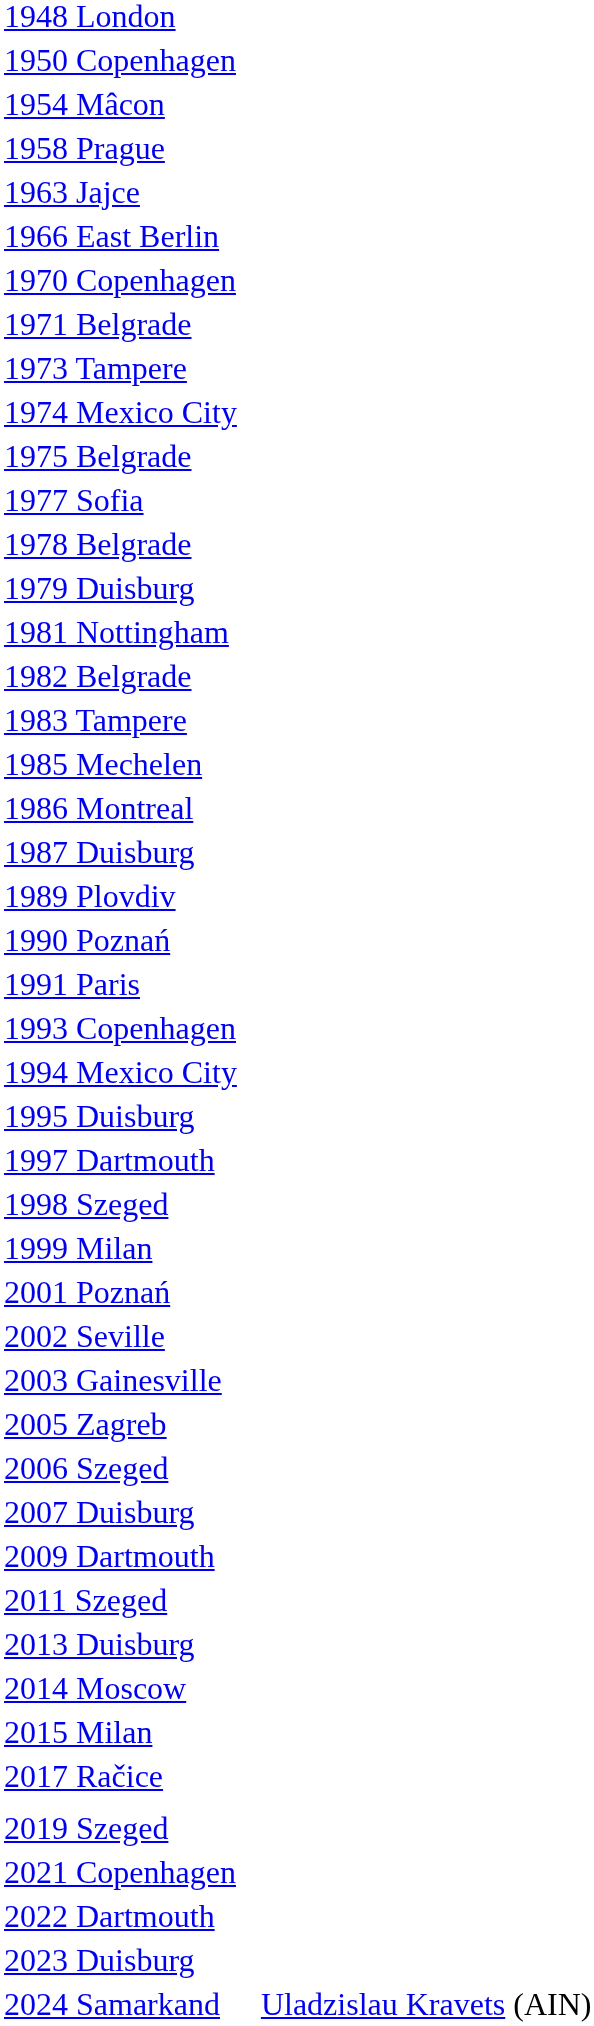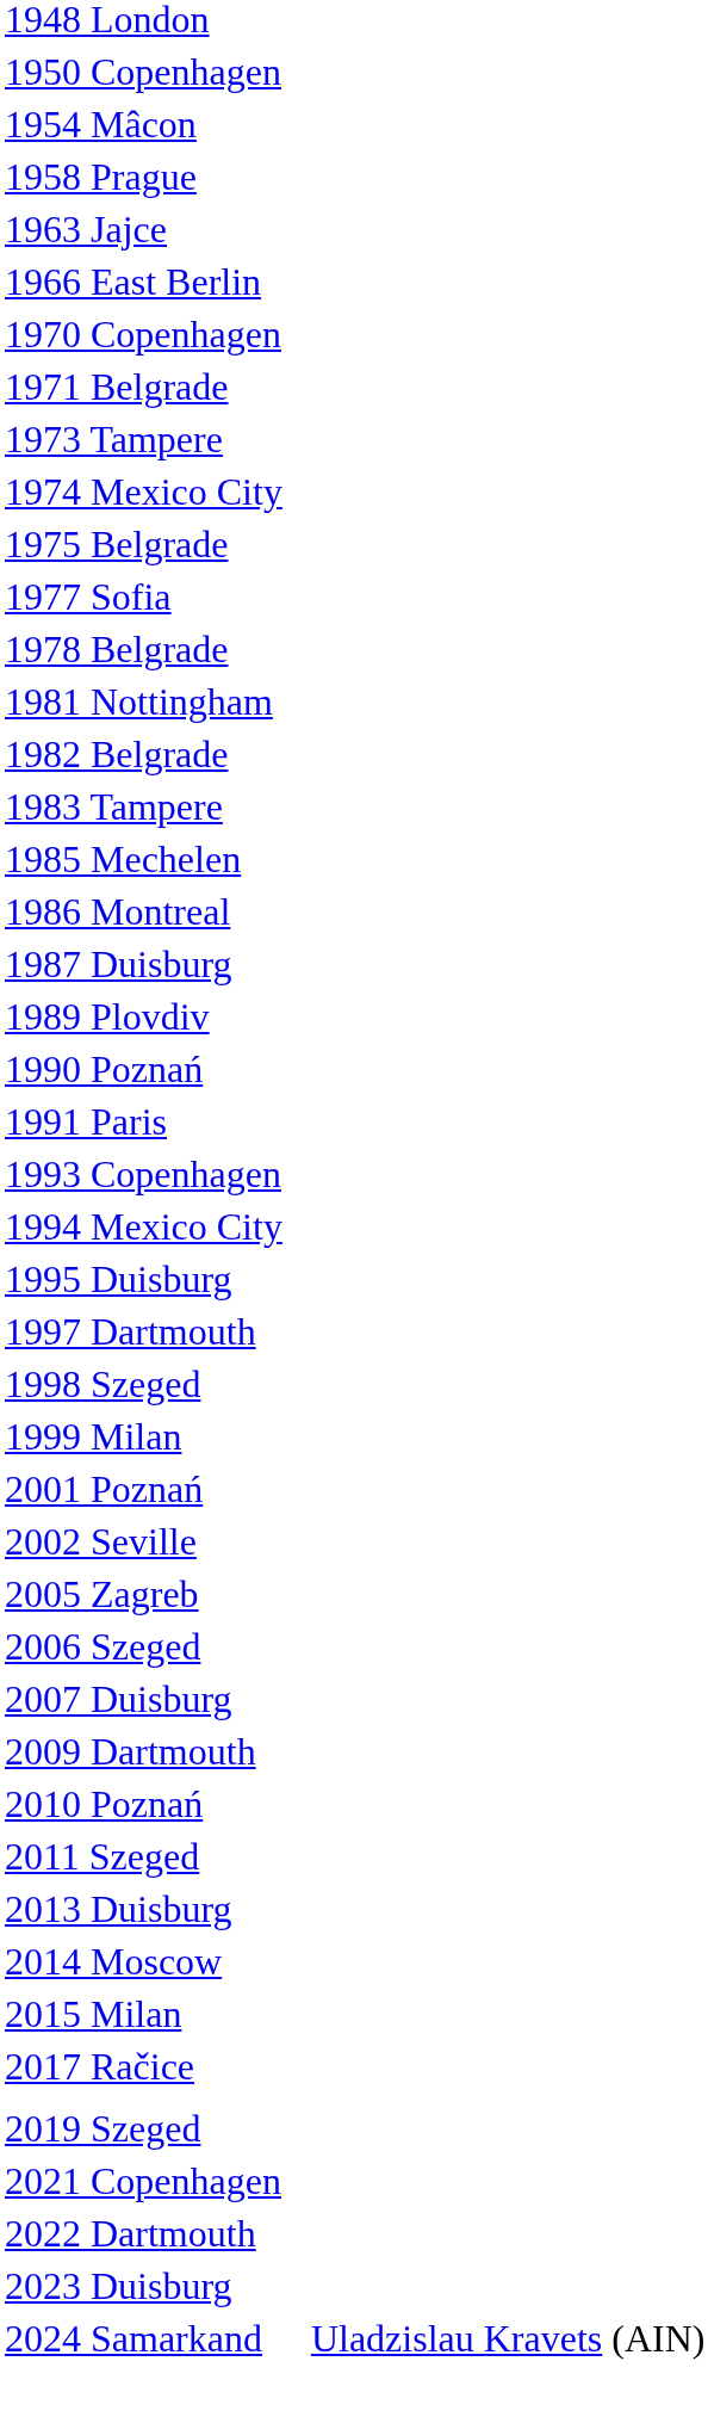- row: 1979 Duisburg
- row: 2003 Gainesville
+ row: 2010 Poznań
